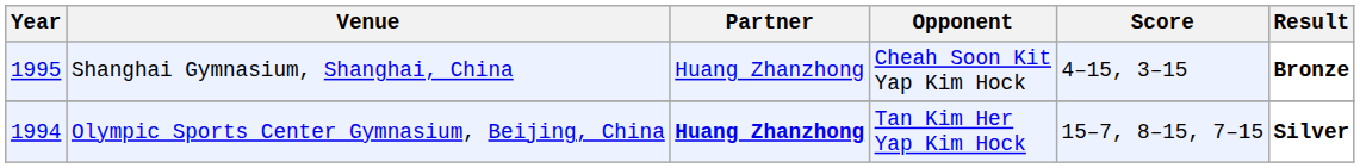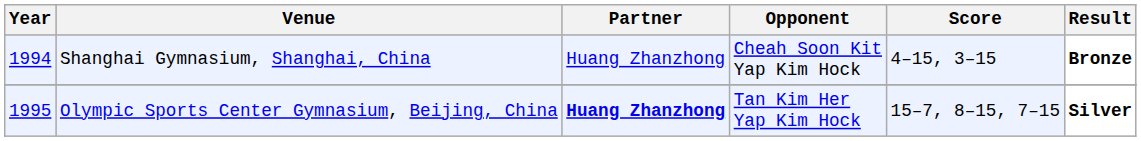Shanghai Gymnasium, Shanghai, China | Year: 1995 -> 1994
Olympic Sports Center Gymnasium, Beijing, China | Year: 1994 -> 1995
